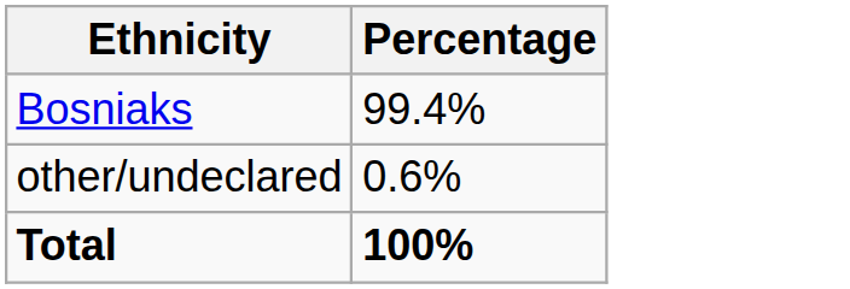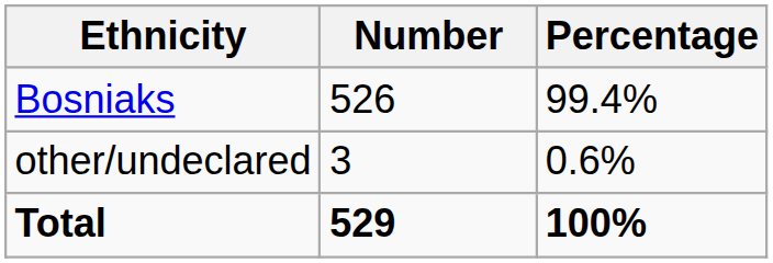+ column: Number | 526 | 3 | 529
